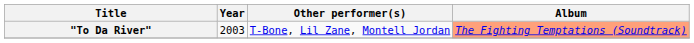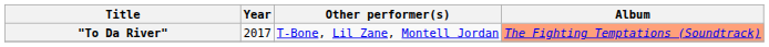"To Da River" | Year: 2003 -> 2017
